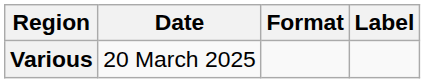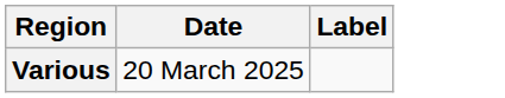- column: Format
